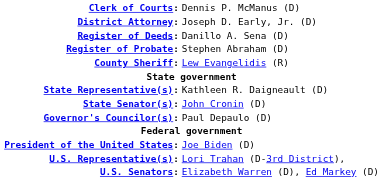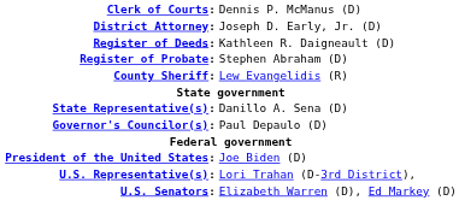Register of Deeds: | column 2: Danillo A. Sena (D) -> Kathleen R. Daigneault (D)
State Representative(s): | column 2: Kathleen R. Daigneault (D) -> Danillo A. Sena (D)
- row: State Senator(s): | John Cronin (D)
